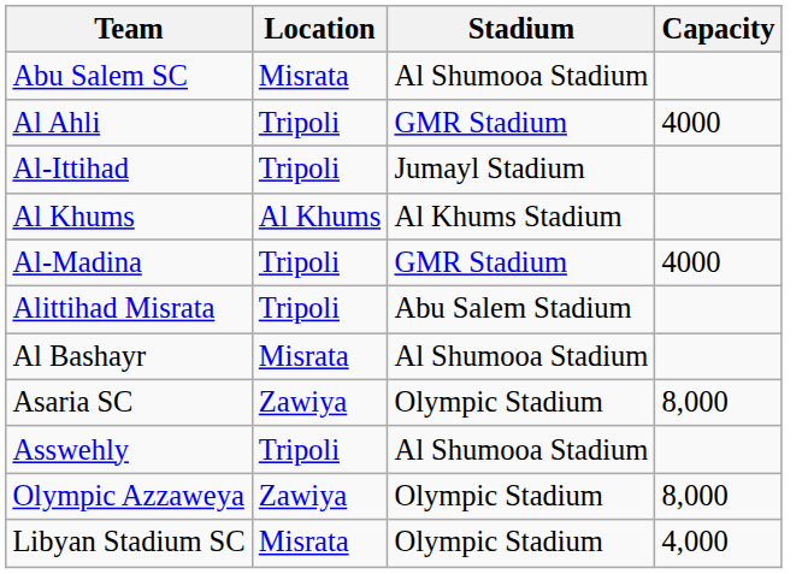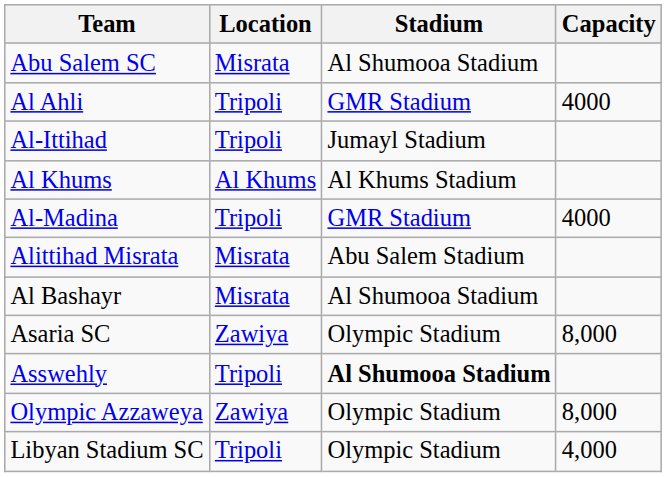Alittihad Misrata | Location: Tripoli -> Misrata
Asswehly | Stadium: normal -> bold
Libyan Stadium SC | Location: Misrata -> Tripoli
